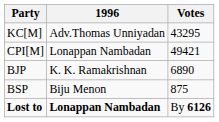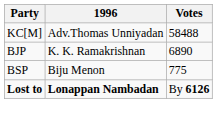KC[M] | Votes: 43295 -> 58488
- row: CPI[M] | Lonappan Nambadan | 49421
BSP | Votes: 875 -> 775
